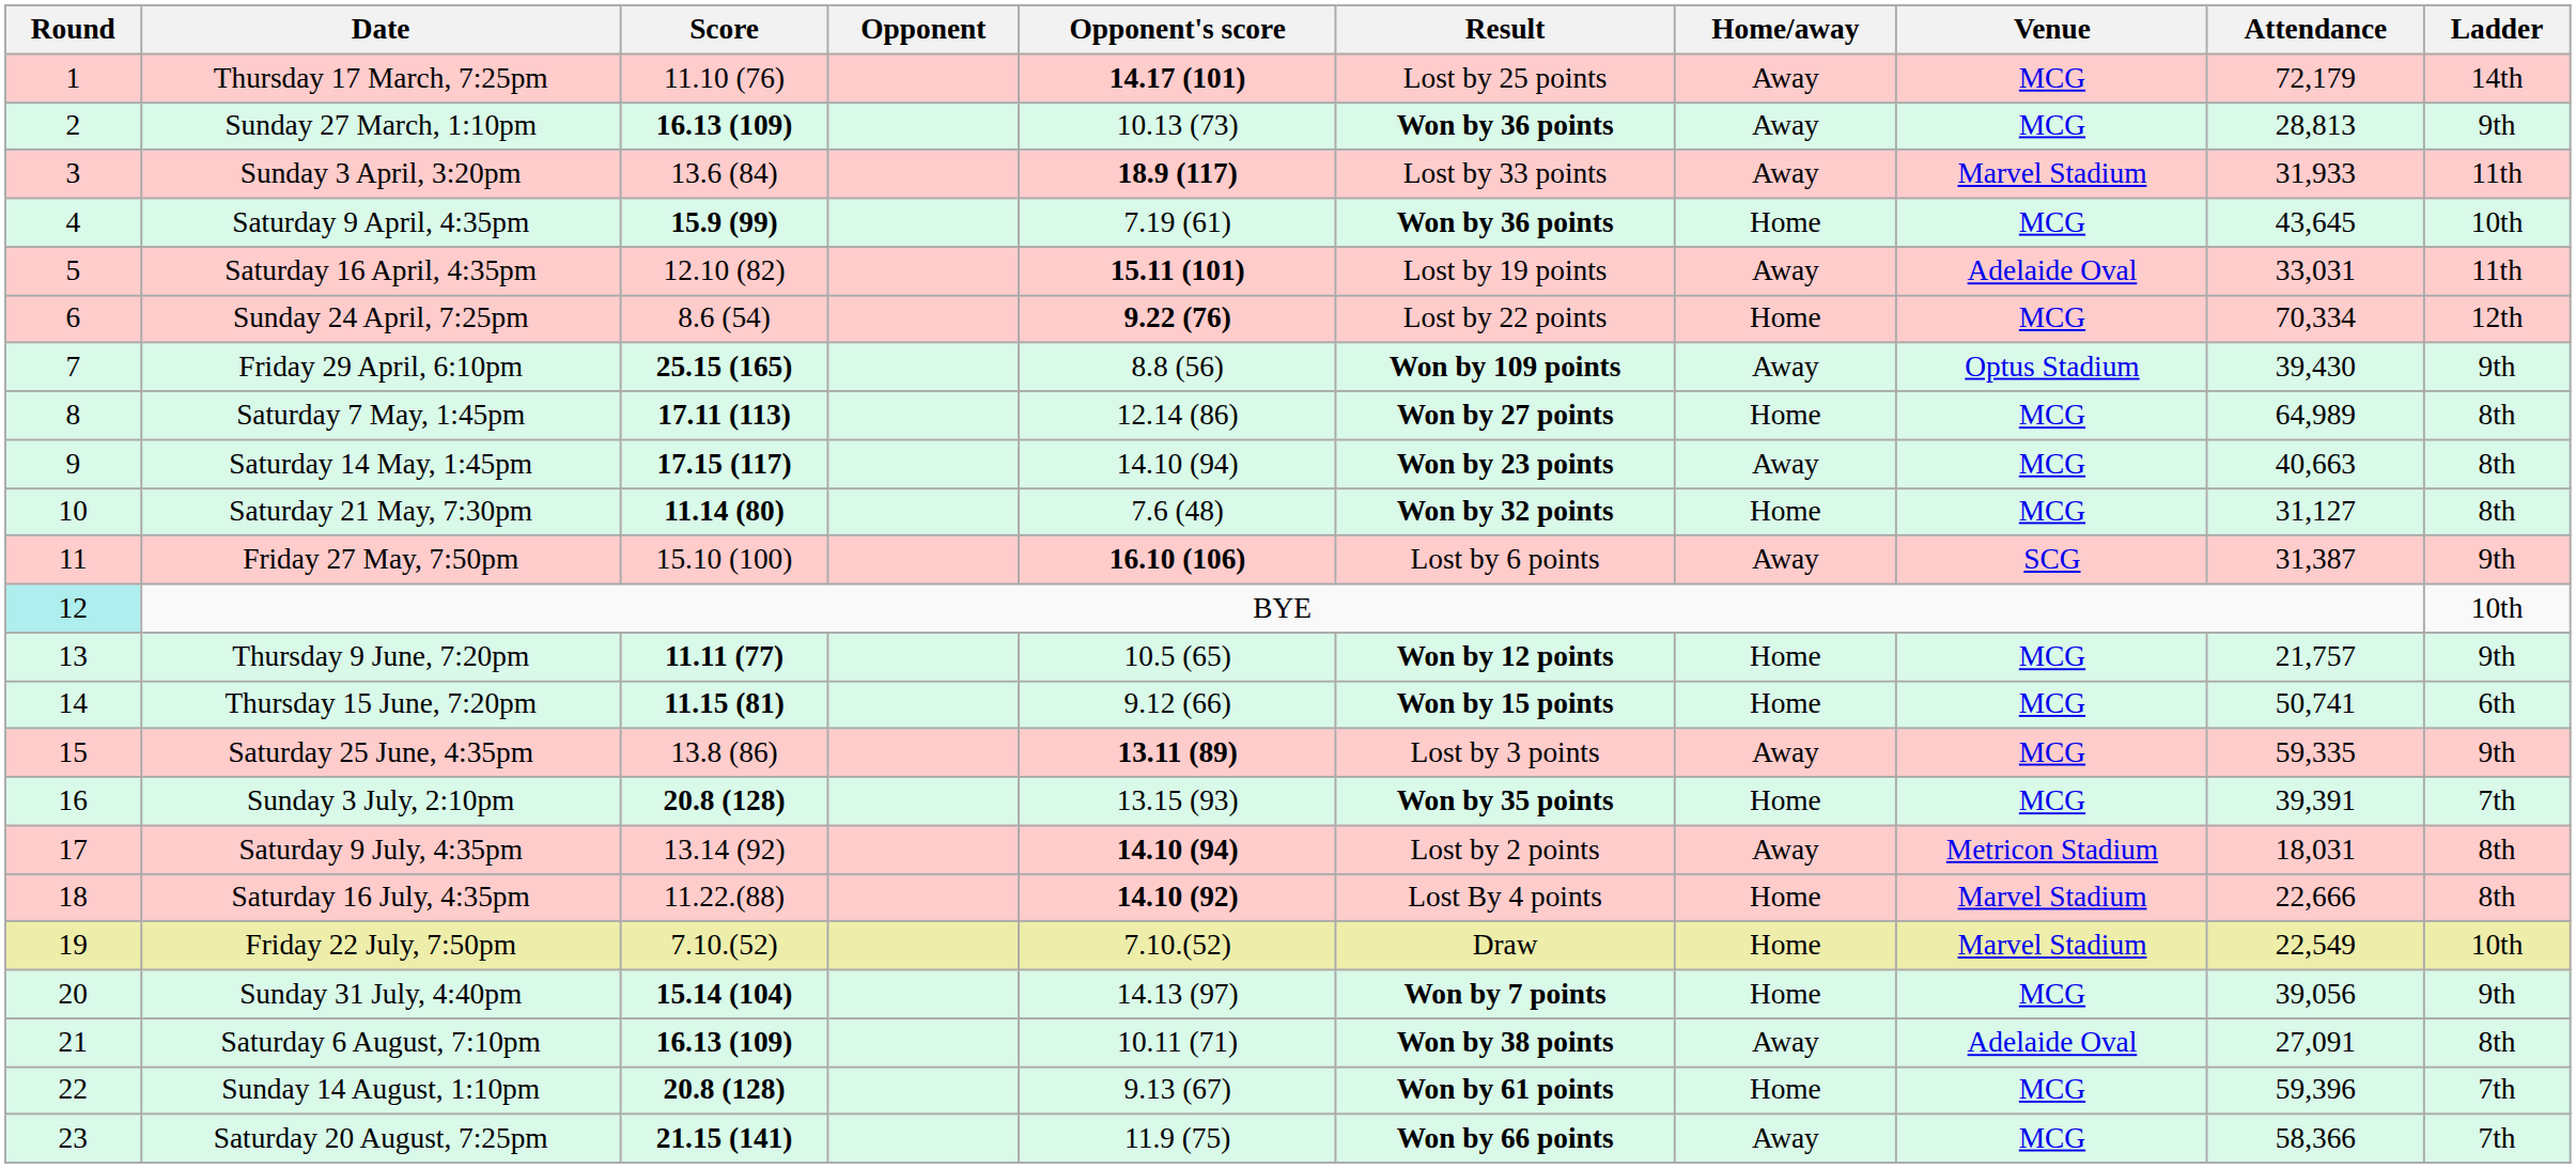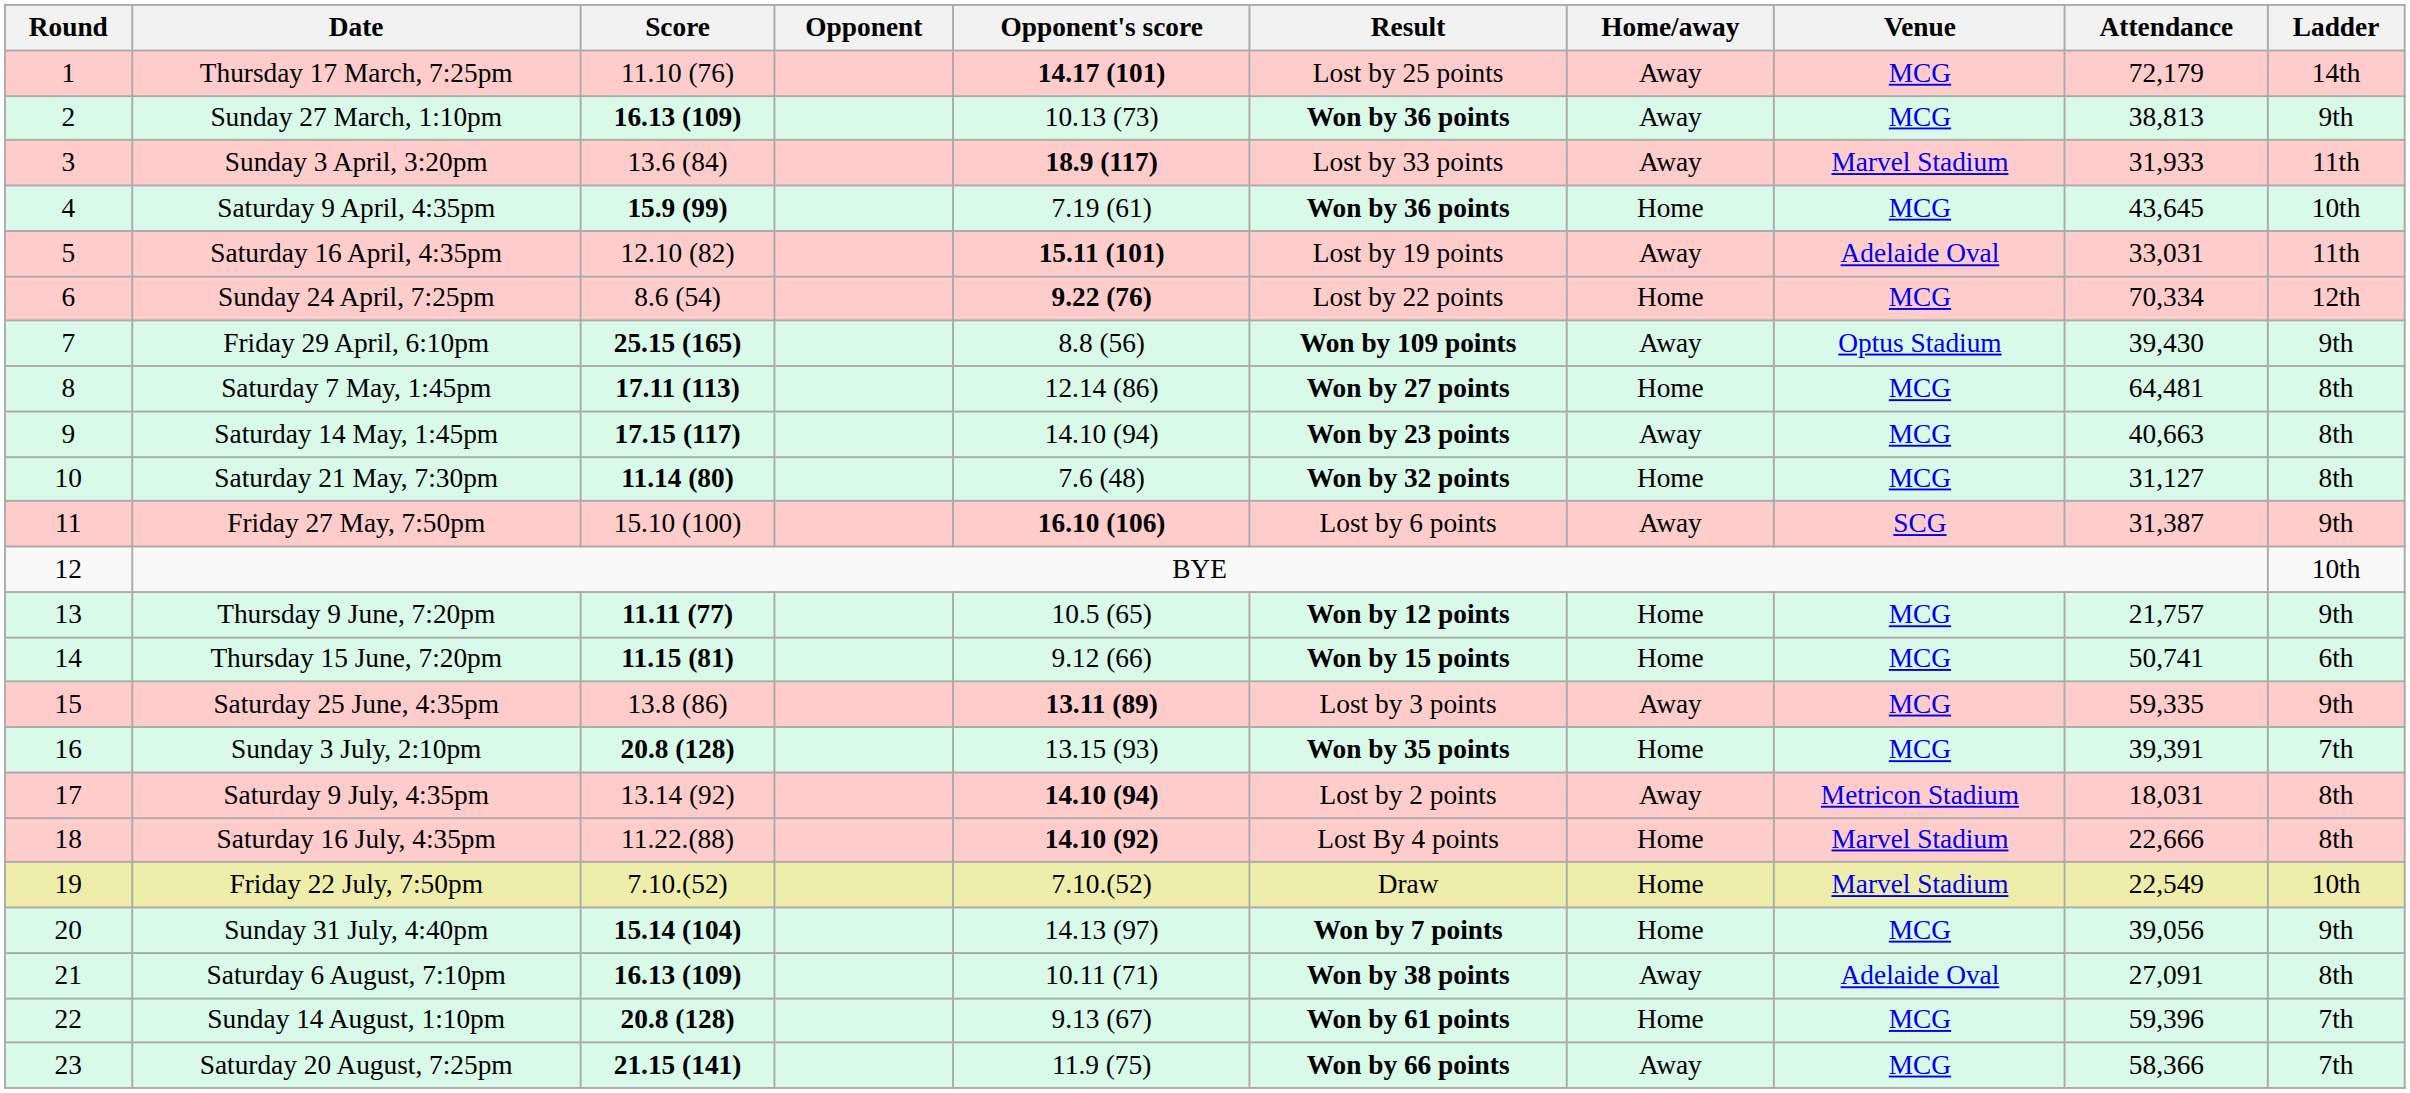Sunday 27 March, 1:10pm | Attendance: 28,813 -> 38,813
Saturday 7 May, 1:45pm | Attendance: 64,989 -> 64,481
BYE | Round: paleturquoise background -> no background
